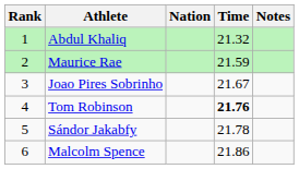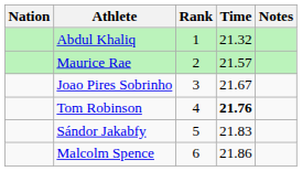columns swapped: Rank <-> Nation
Maurice Rae | Time: 21.59 -> 21.57
Sándor Jakabfy | Time: 21.78 -> 21.83
